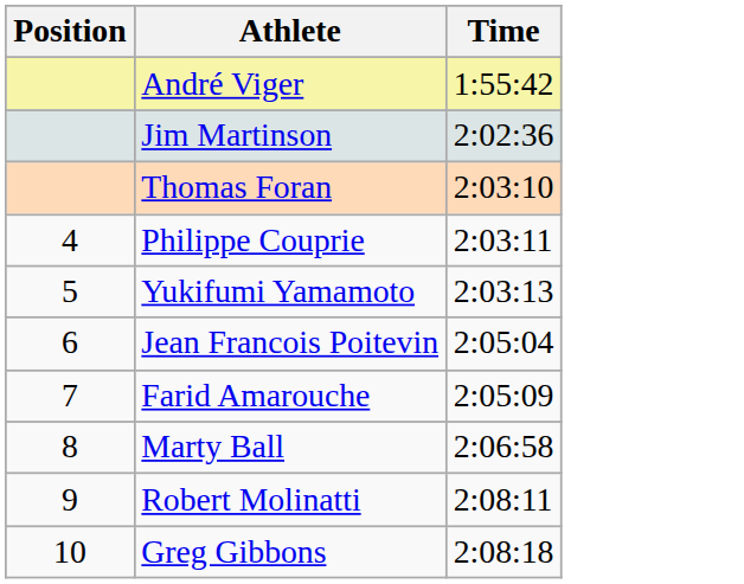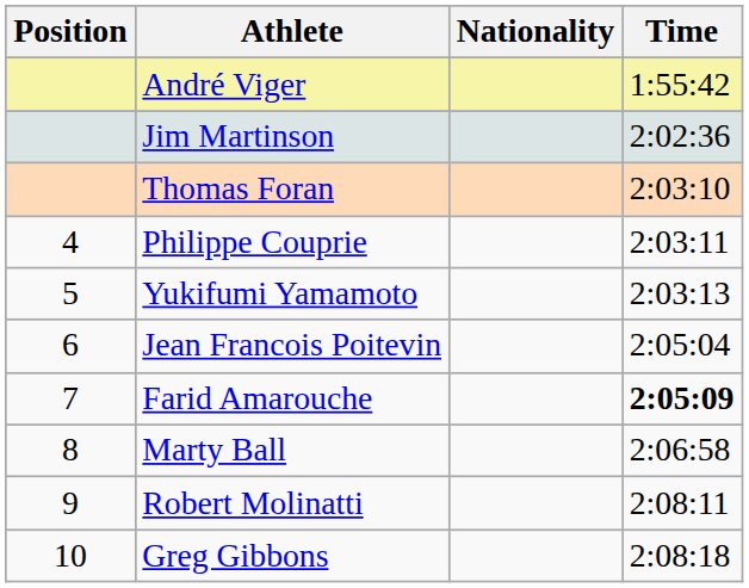+ column: Nationality
Farid Amarouche | Time: normal -> bold
